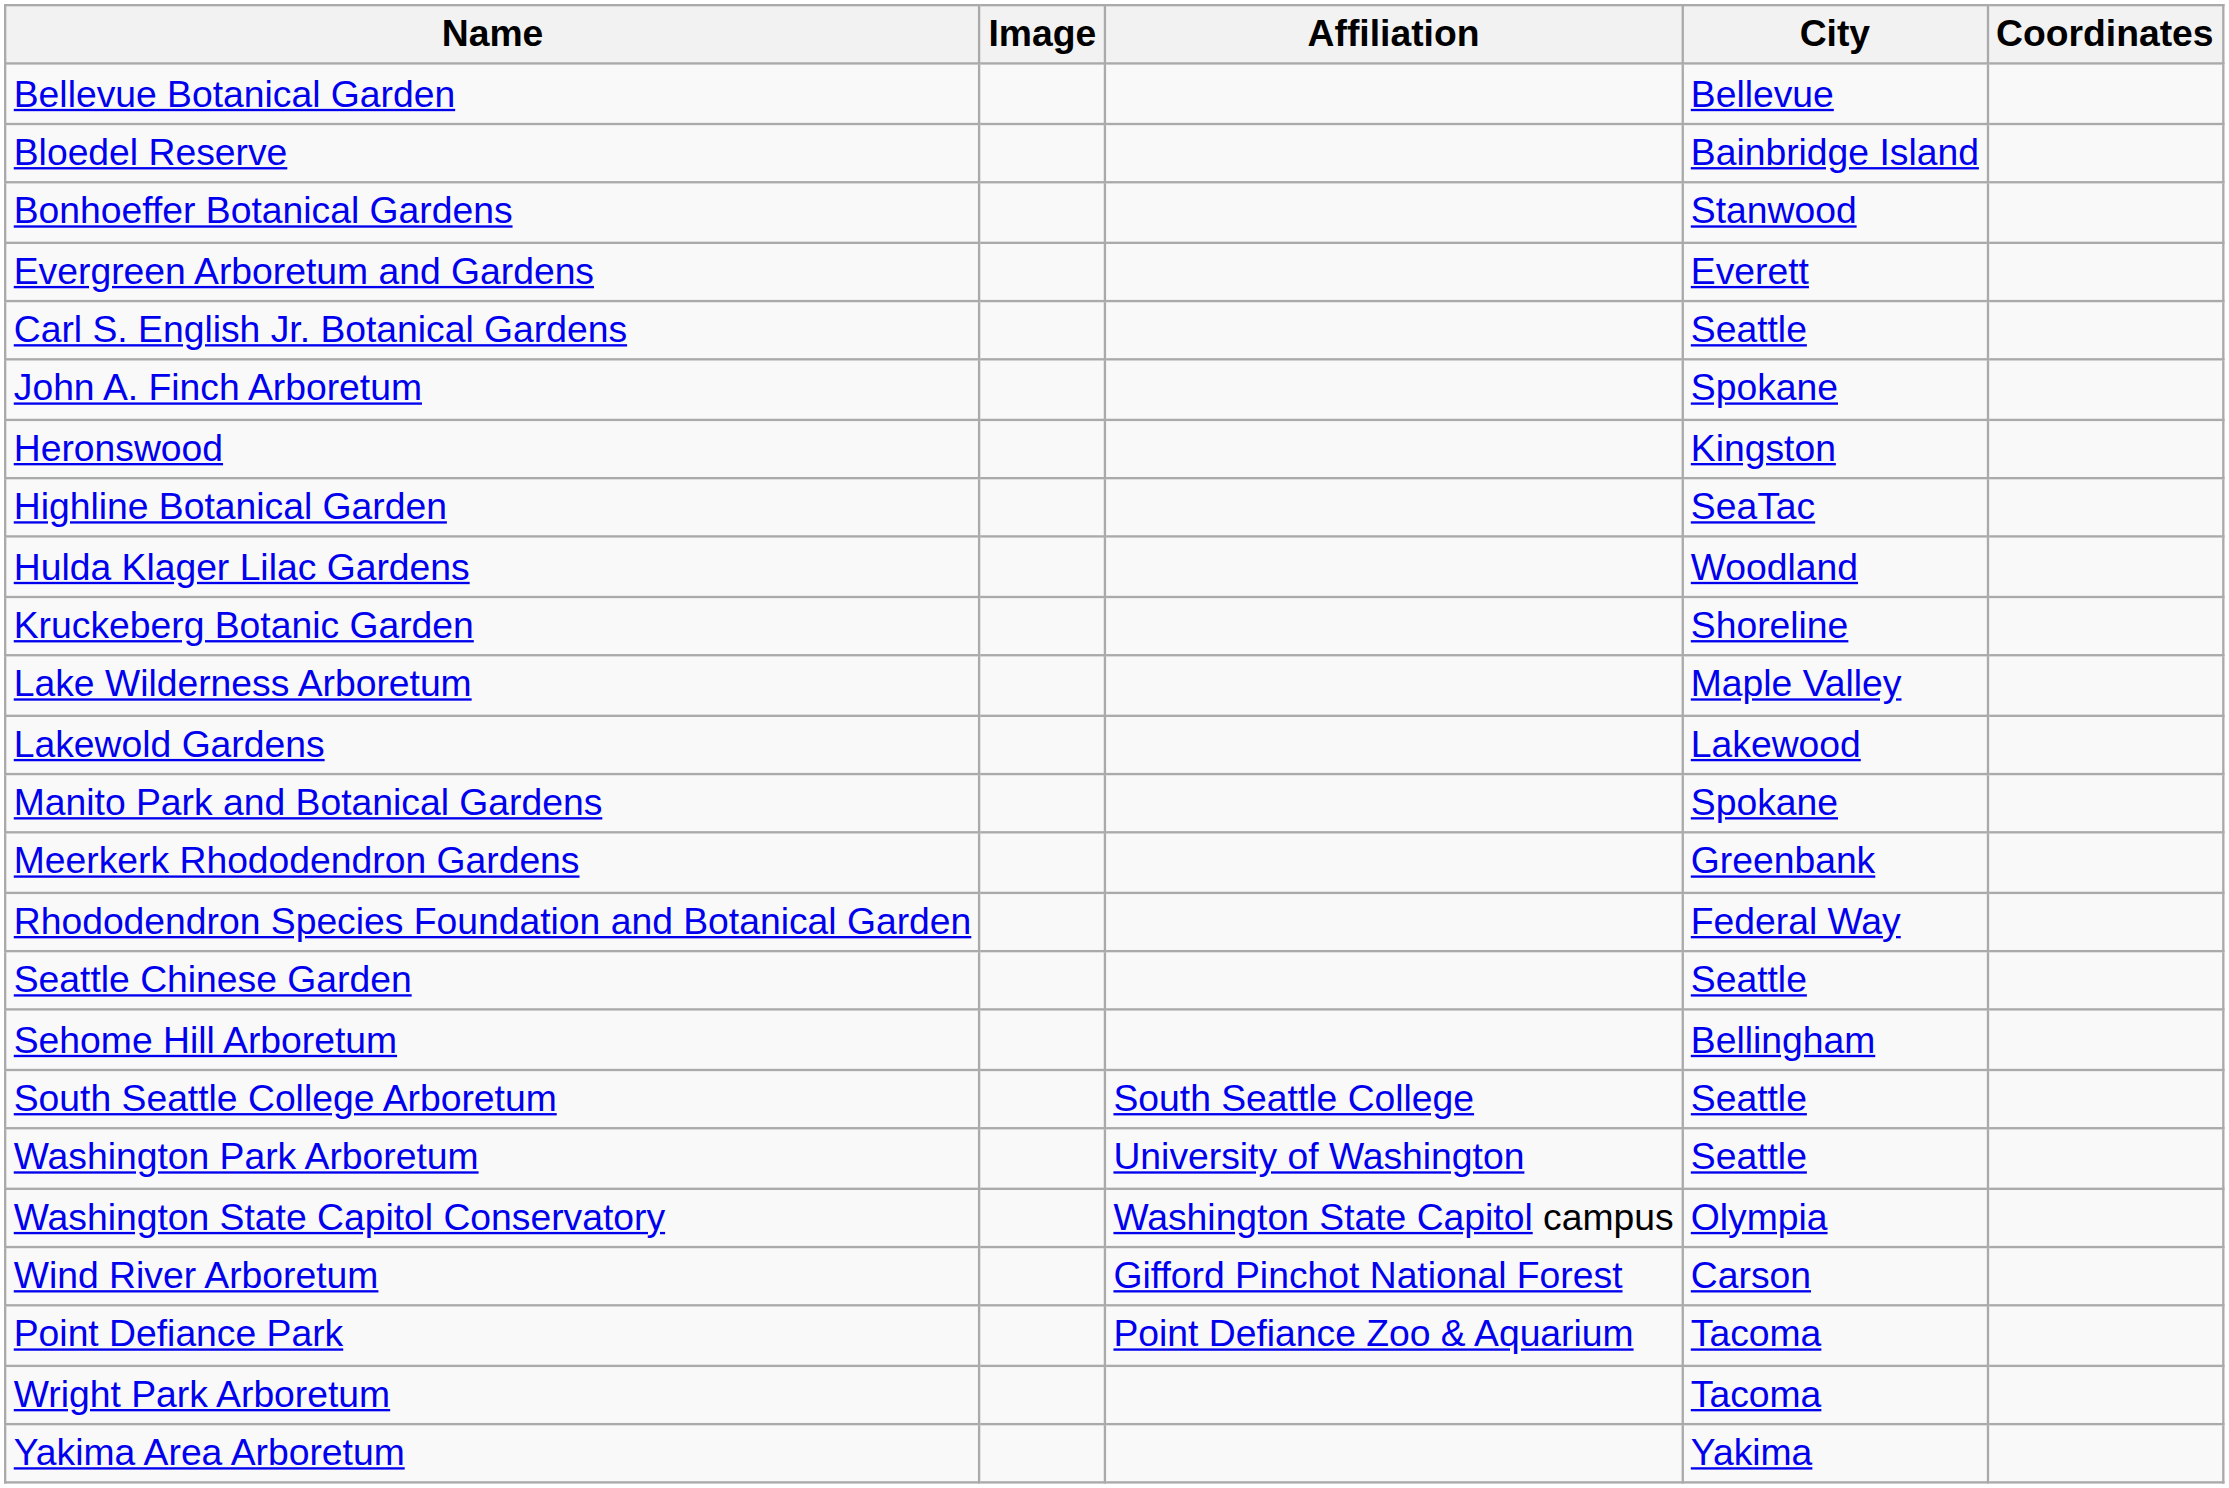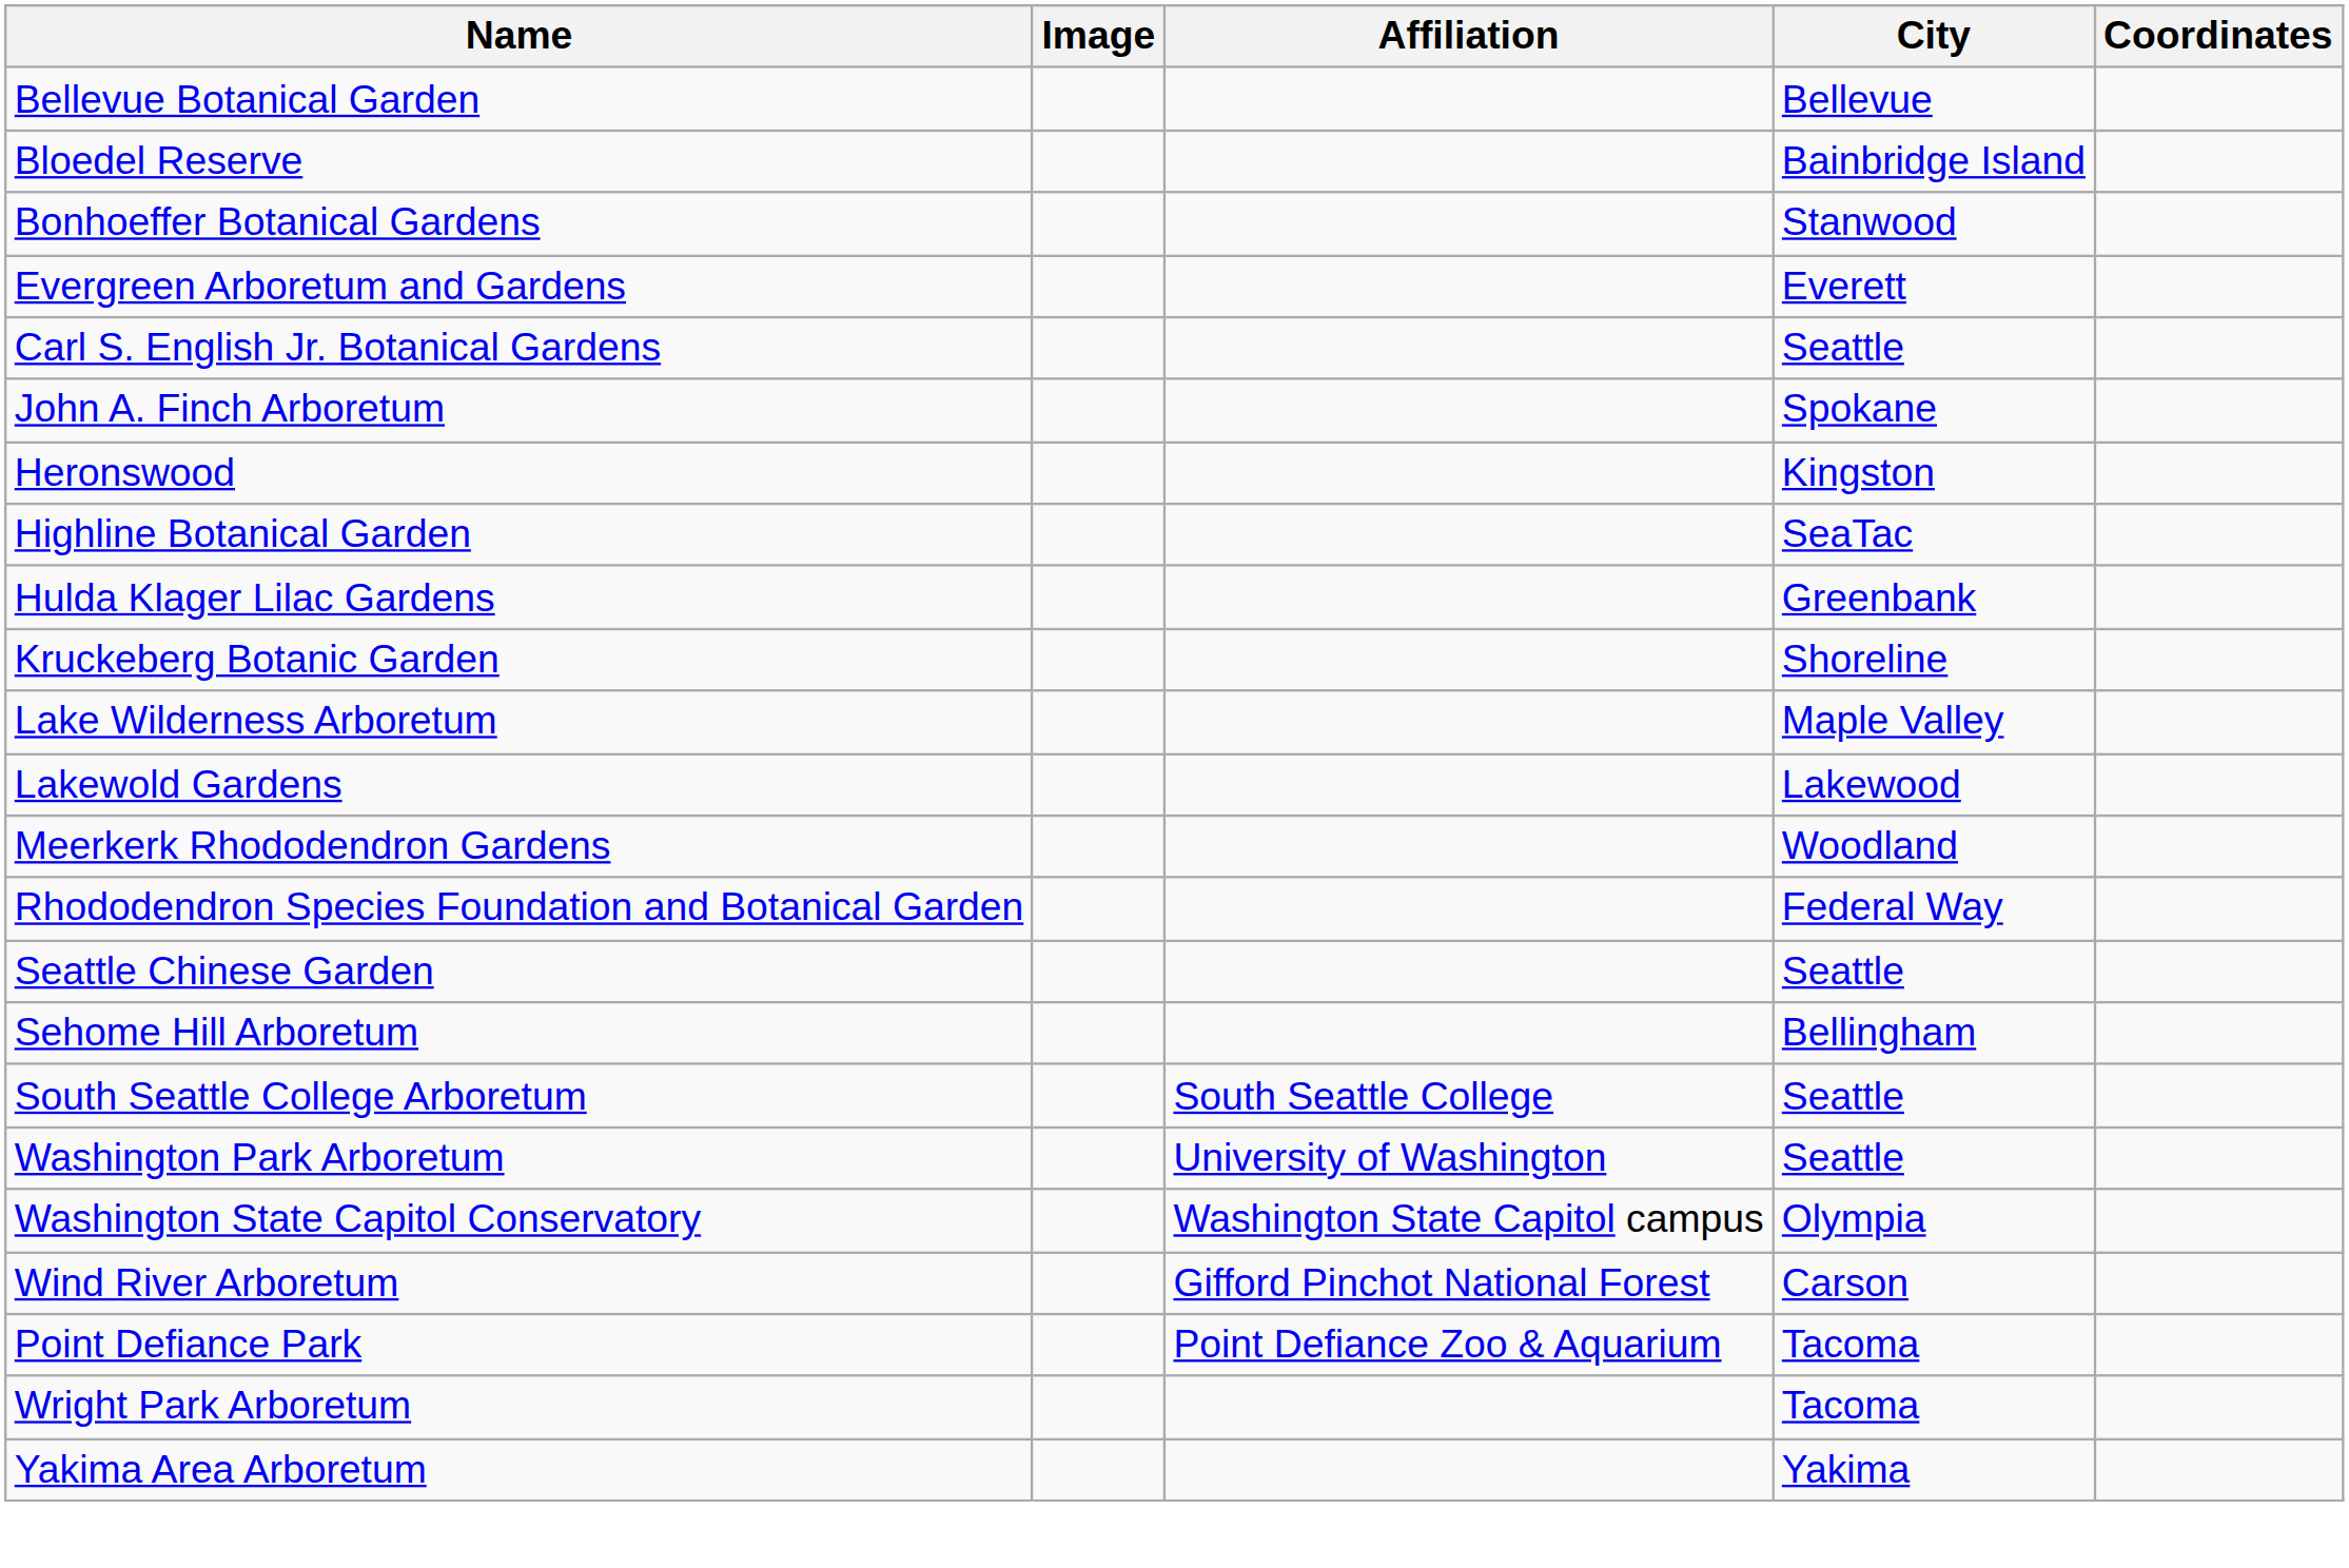Hulda Klager Lilac Gardens | City: Woodland -> Greenbank
- row: Manito Park and Botanical Gardens | Spokane
Meerkerk Rhododendron Gardens | City: Greenbank -> Woodland
